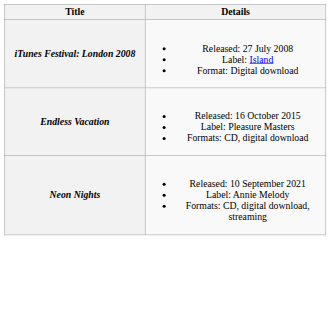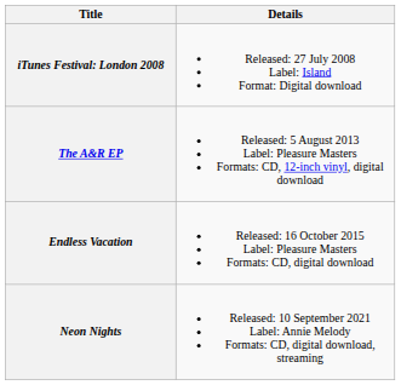+ row: The A&R EP | Released: 5 August 2013 Label: Pleasure Masters Formats: CD, 12-inch vinyl, digital download
